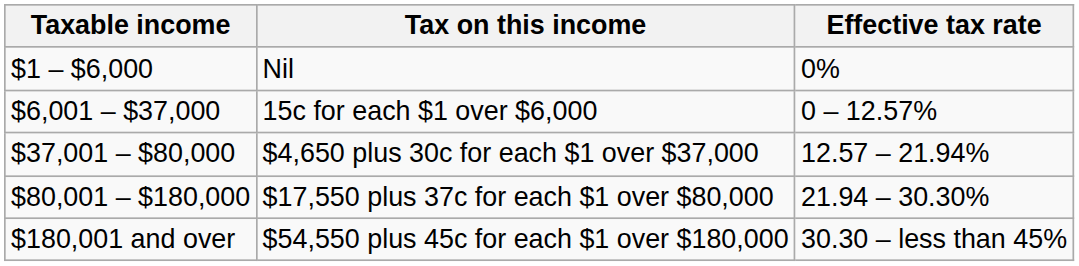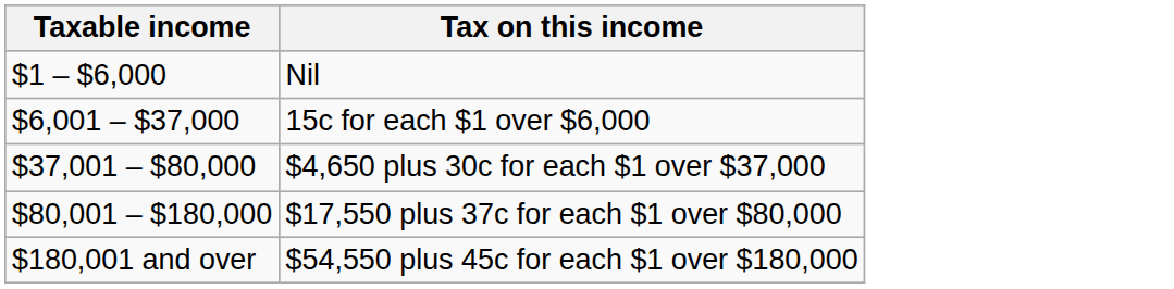- column: Effective tax rate | 0% | 0 – 12.57% | 12.57 – 21.94% | 21.94 – 30.30% | 30.30 – less than 45%
